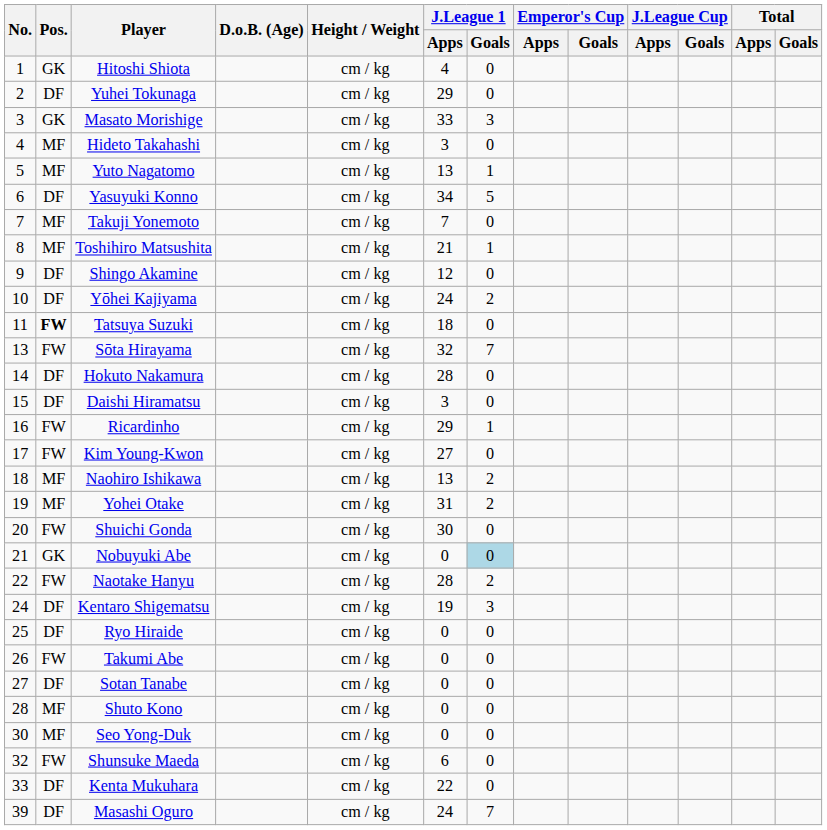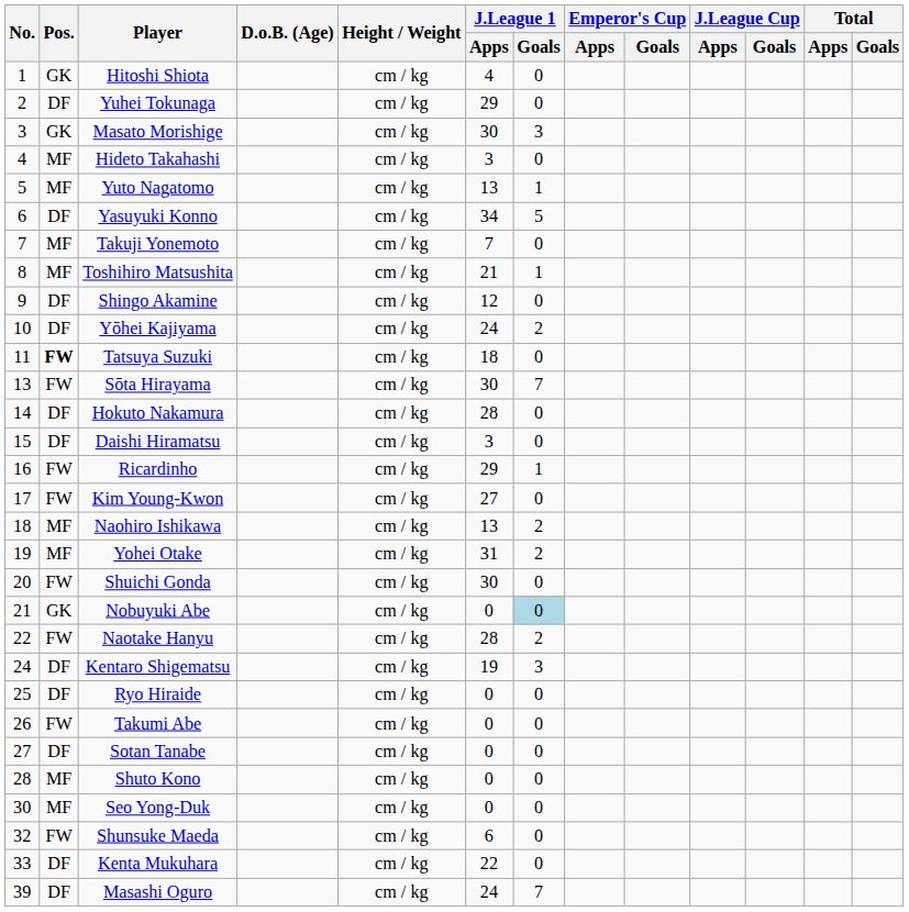Masato Morishige | J.League 1 / Apps: 33 -> 30
Sōta Hirayama | J.League 1 / Apps: 32 -> 30
